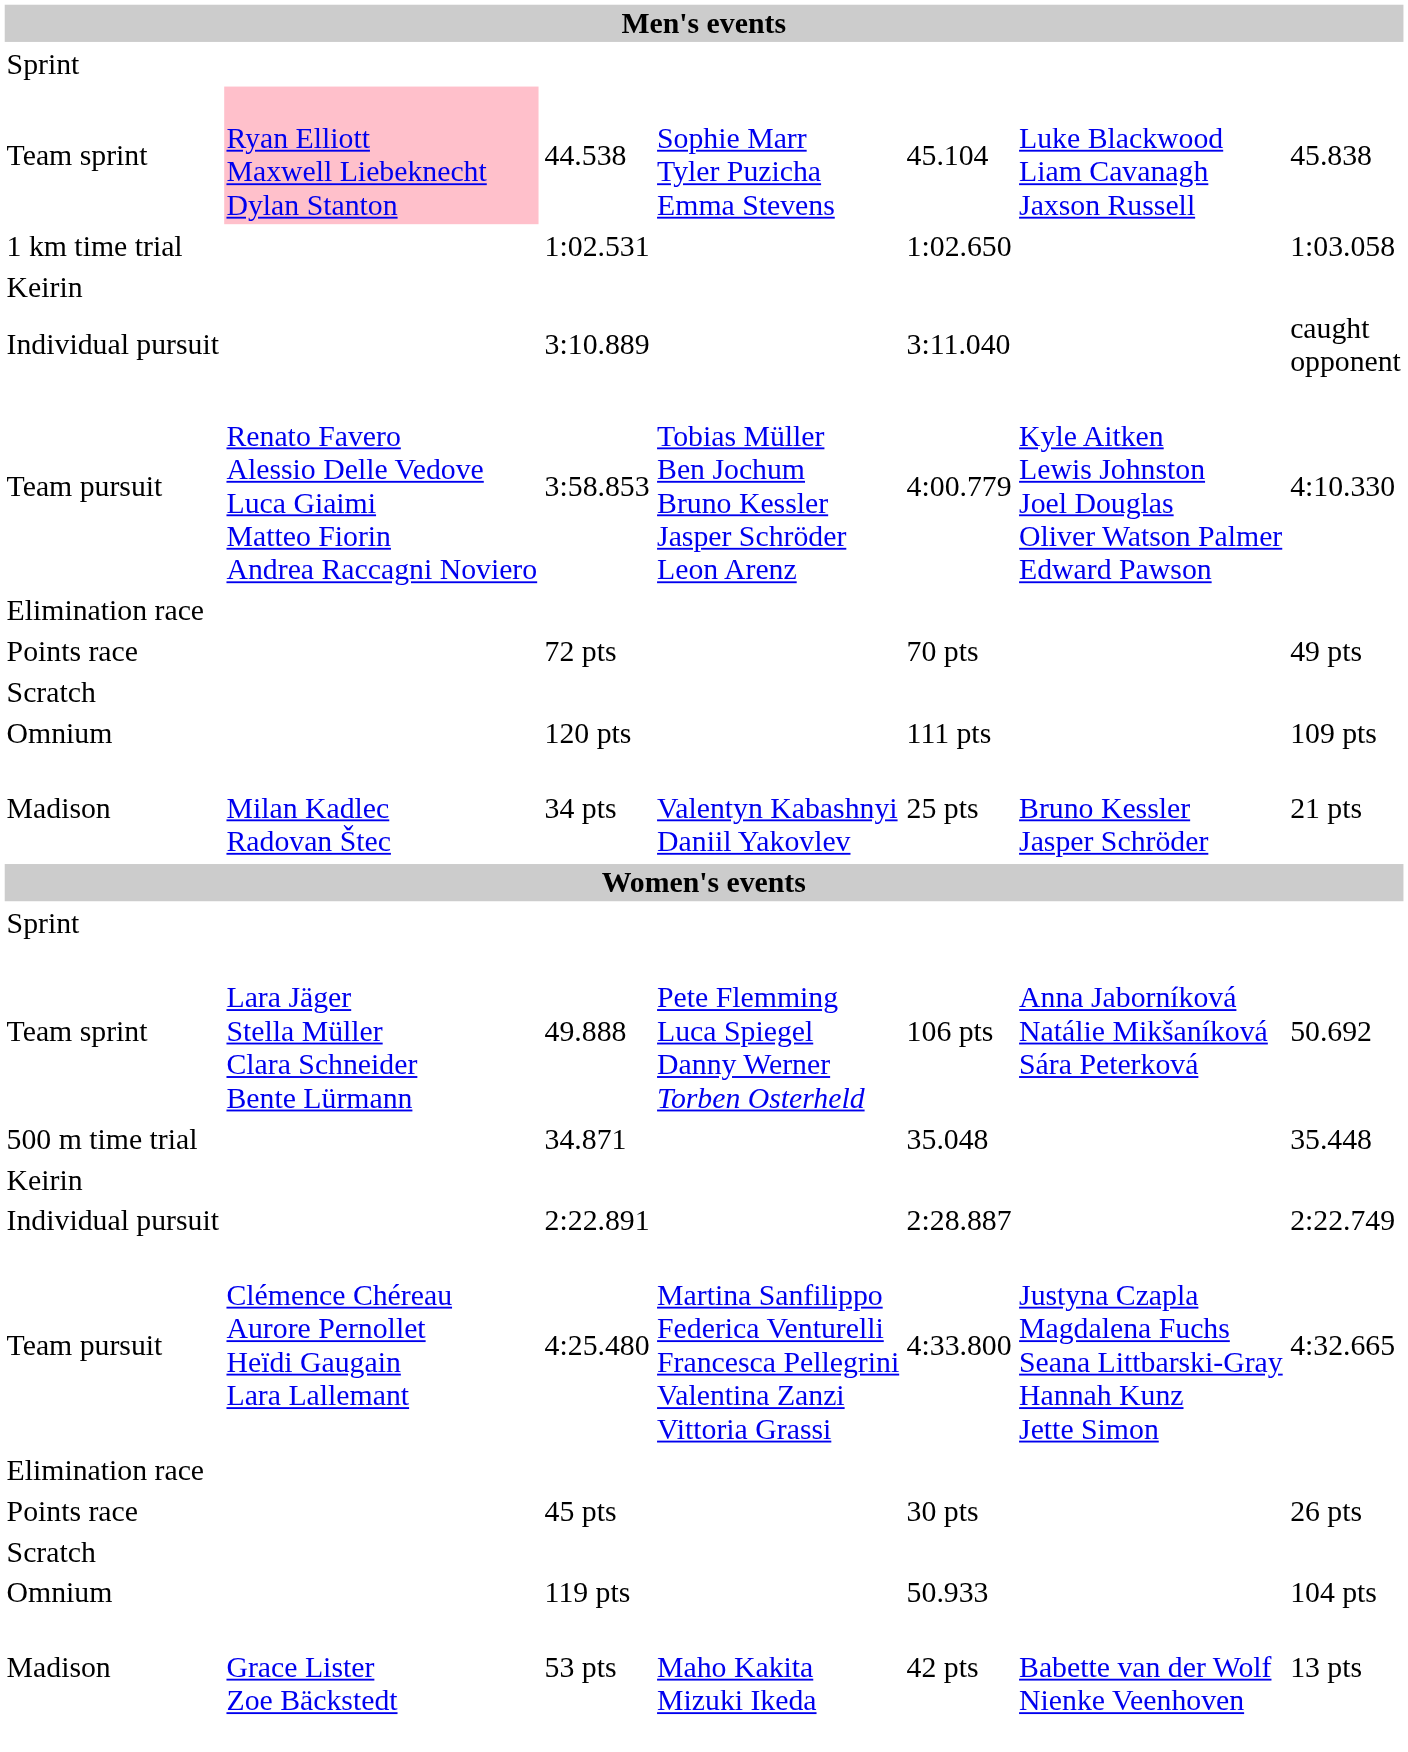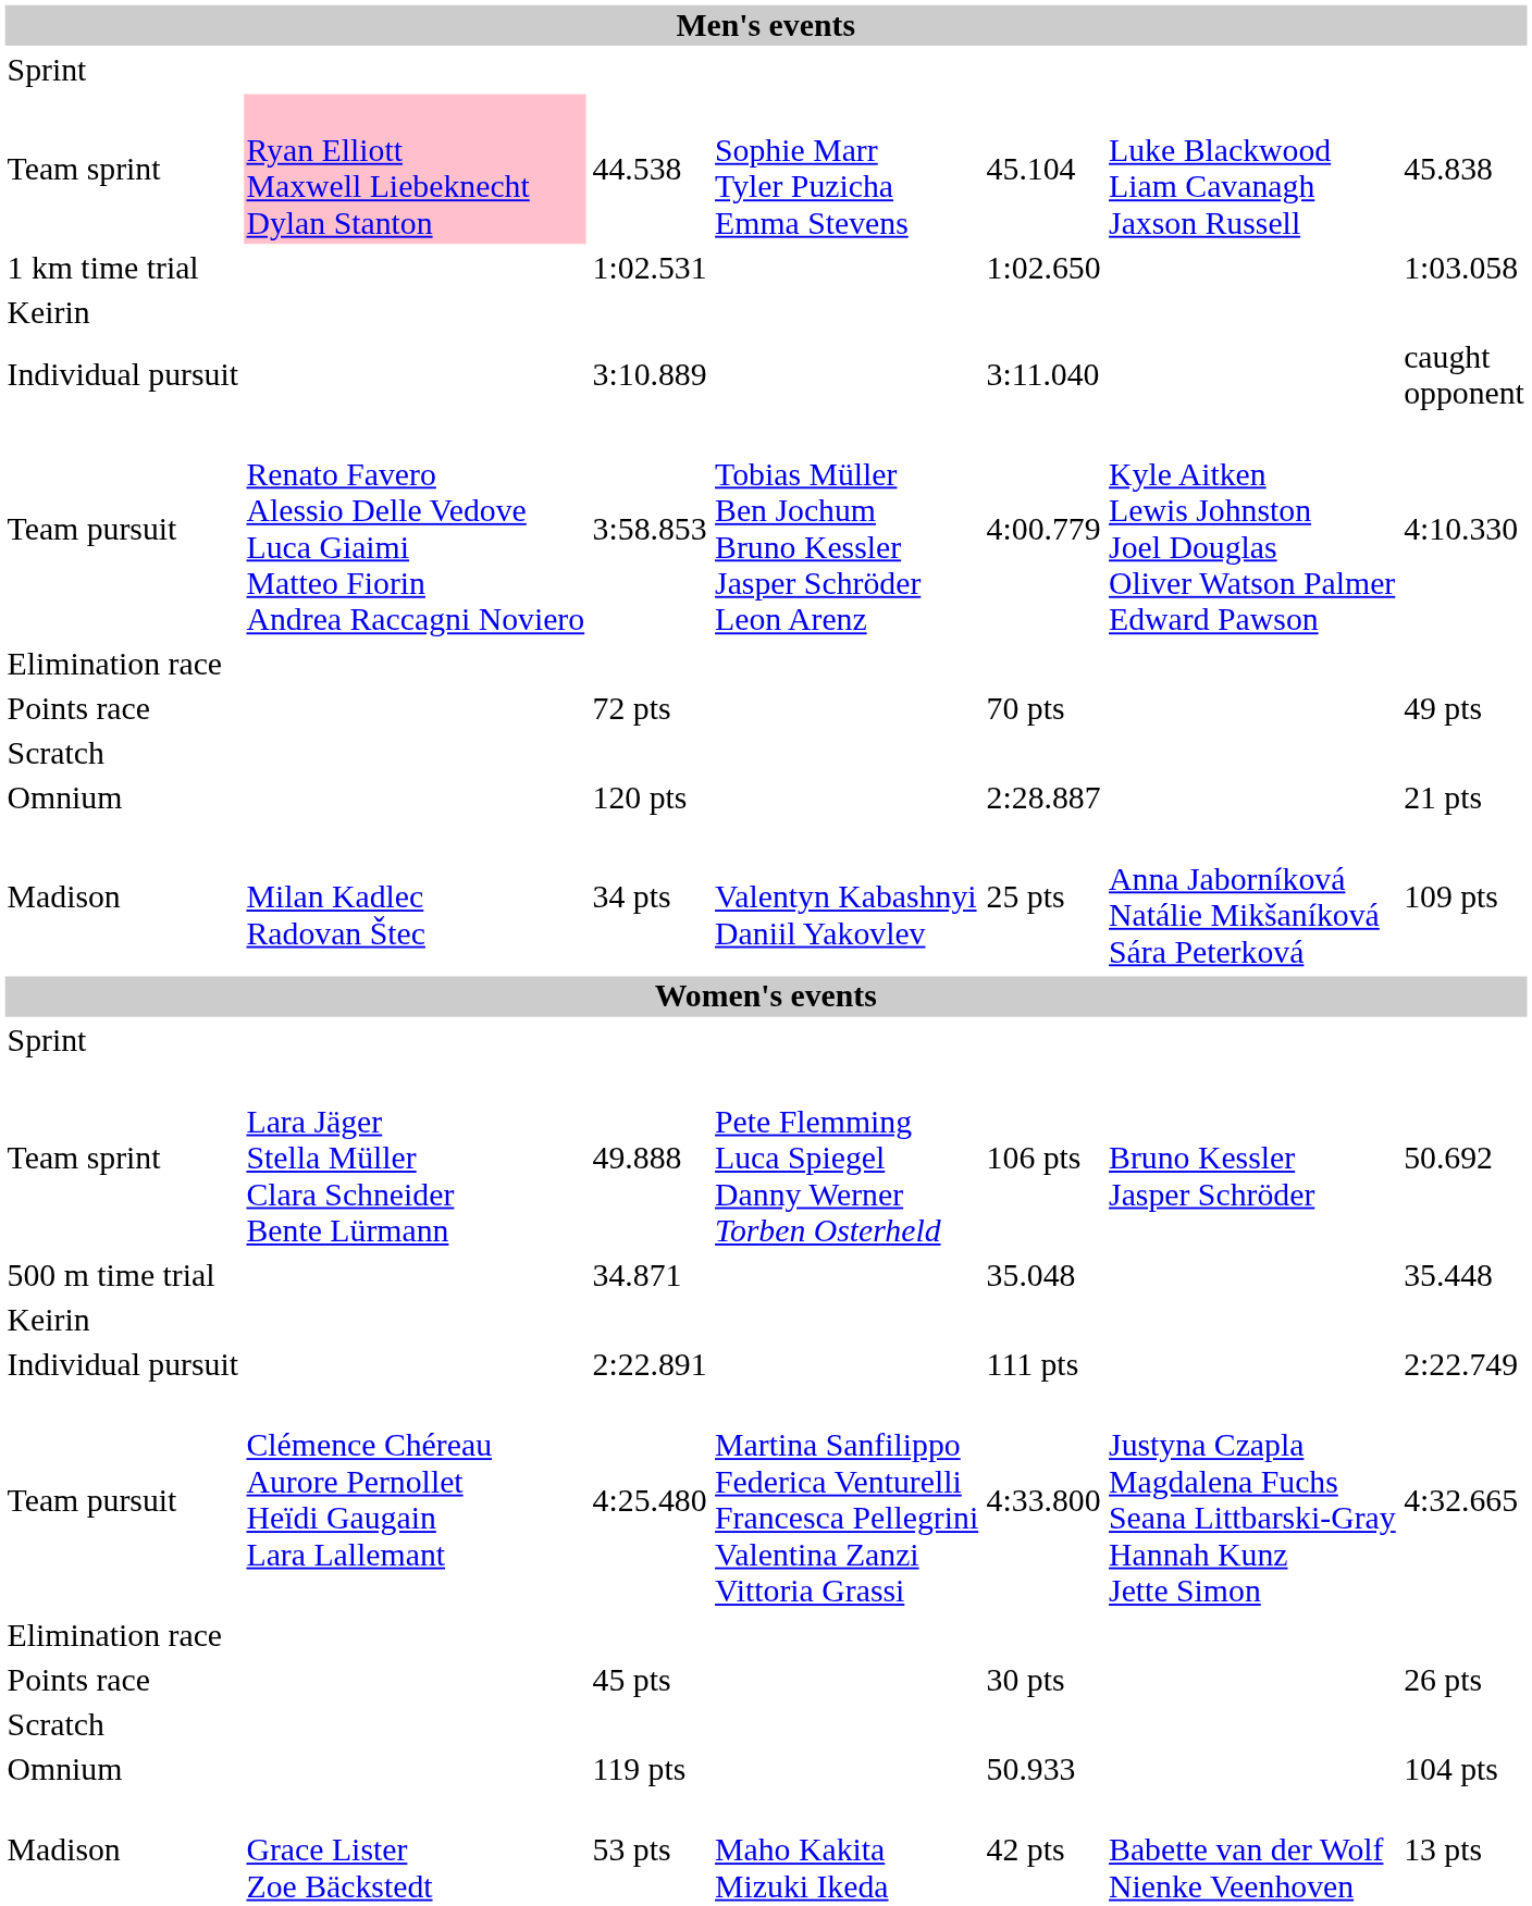120 pts | column 5: 111 pts -> 2:28.887
120 pts | column 7: 109 pts -> 21 pts
34 pts | column 6: Bruno Kessler Jasper Schröder -> Anna Jaborníková Natálie Mikšaníková Sára Peterková
34 pts | column 7: 21 pts -> 109 pts
49.888 | column 6: Anna Jaborníková Natálie Mikšaníková Sára Peterková -> Bruno Kessler Jasper Schröder
2:22.891 | column 5: 2:28.887 -> 111 pts
